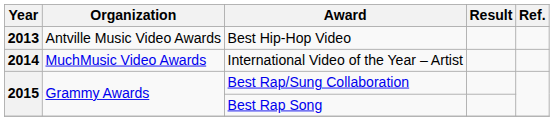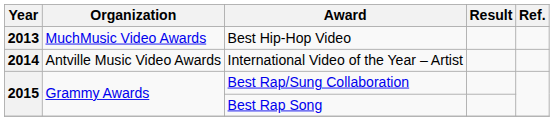Best Hip-Hop Video | Organization: Antville Music Video Awards -> MuchMusic Video Awards
International Video of the Year – Artist | Organization: MuchMusic Video Awards -> Antville Music Video Awards
